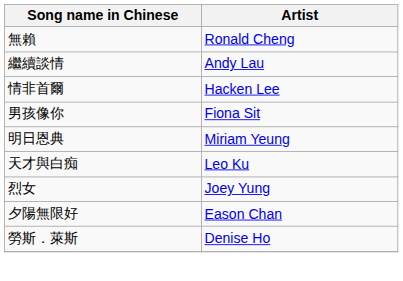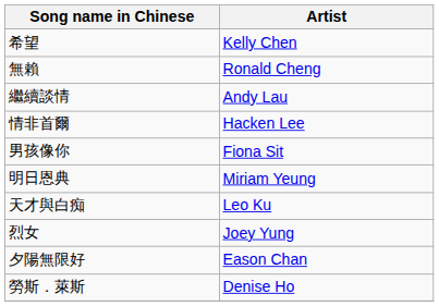+ row: 希望 | Kelly Chen
